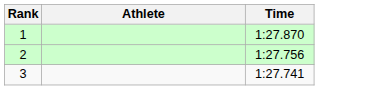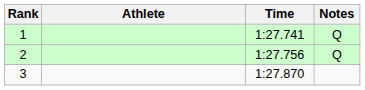+ column: Notes | Q | Q
1 | Time: 1:27.870 -> 1:27.741
3 | Time: 1:27.741 -> 1:27.870
